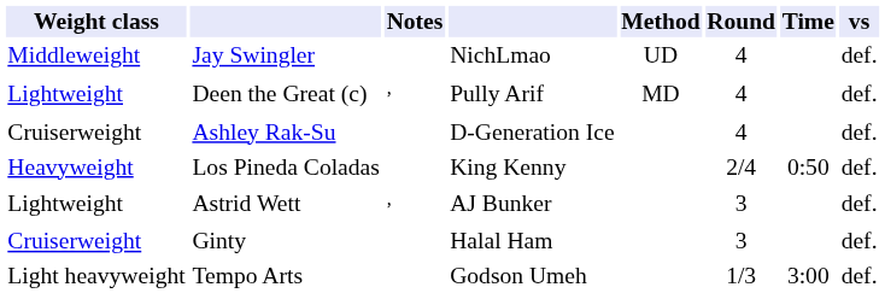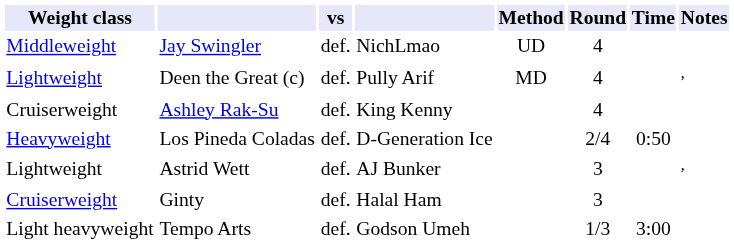columns swapped: vs <-> Notes
Ashley Rak-Su | column 4: D-Generation Ice -> King Kenny
Los Pineda Coladas | column 4: King Kenny -> D-Generation Ice
